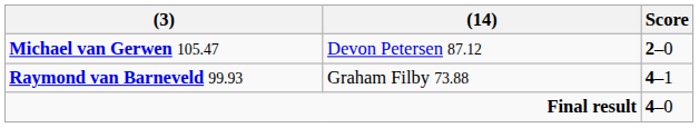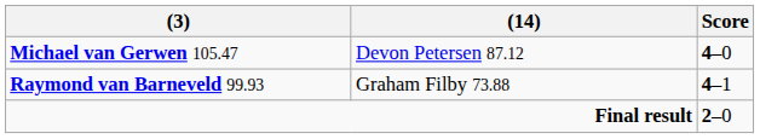Michael van Gerwen 105.47 | Score: 2–0 -> 4–0
Final result | Score: 4–0 -> 2–0
